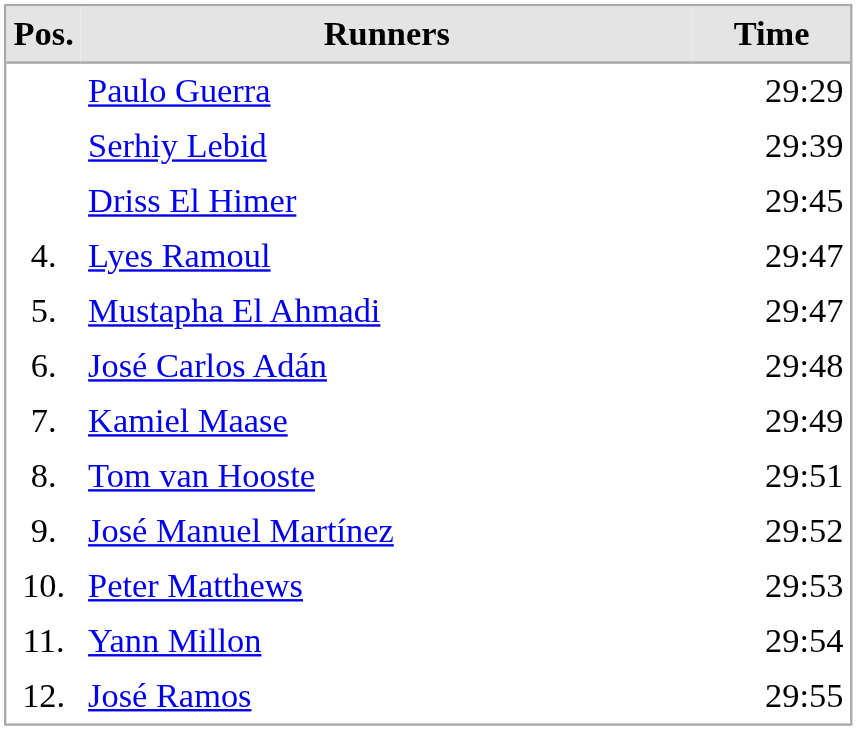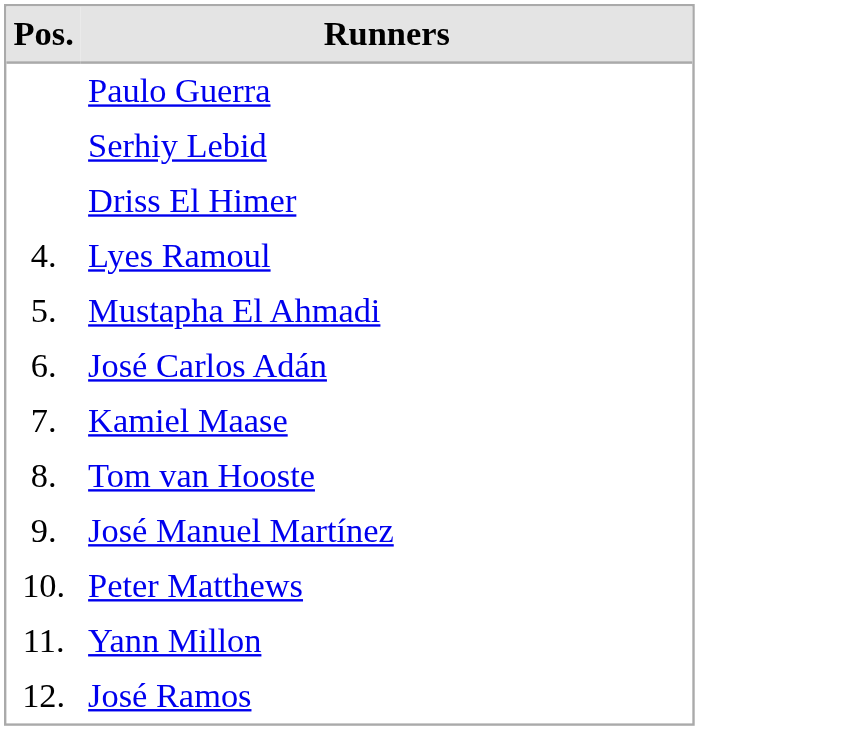- column: Time | 29:29 | 29:39 | 29:45 | 29:47 | 29:47 | 29:48 | 29:49 | 29:51 | 29:52 | 29:53 | 29:54 | 29:55
